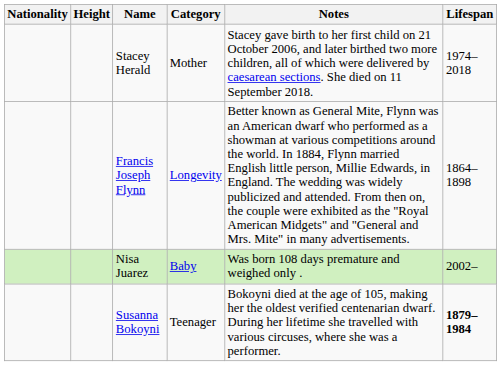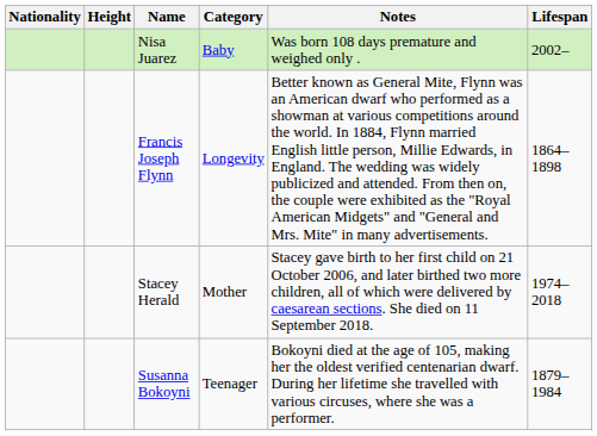rows swapped: Nisa Juarez <-> Stacey Herald
Susanna Bokoyni | Lifespan: bold -> normal
